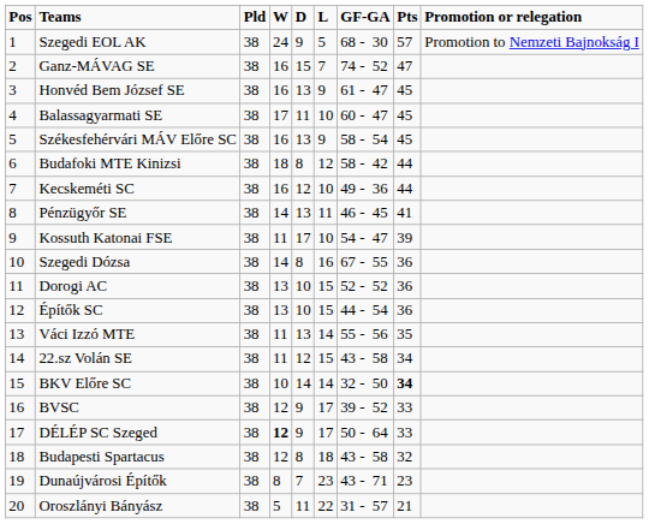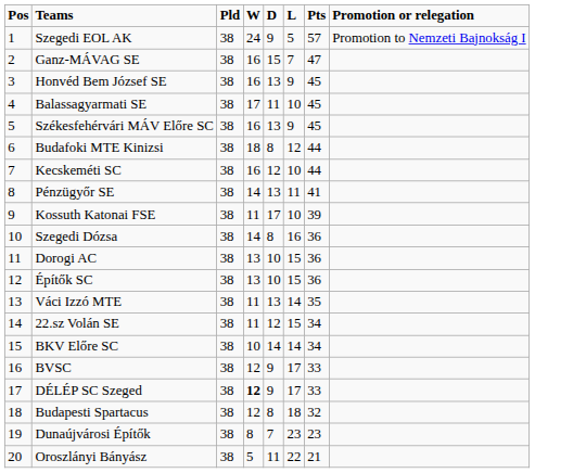- column: GF-GA | 68 - 30 | 74 - 52 | 61 - 47 | 60 - 47 | 58 - 54 | 58 - 42 | 49 - 36 | 46 - 45 | 54 - 47 | 67 - 55 | 52 - 52 | 44 - 54 | 55 - 56 | 43 - 58 | 32 - 50 | 39 - 52 | 50 - 64 | 43 - 58 | 43 - 71 | 31 - 57
BKV Előre SC | Pts: bold -> normal
